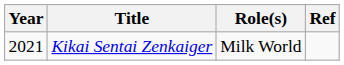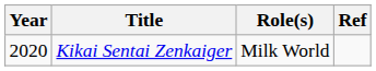Kikai Sentai Zenkaiger | Year: 2021 -> 2020
